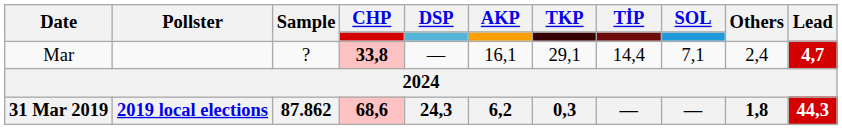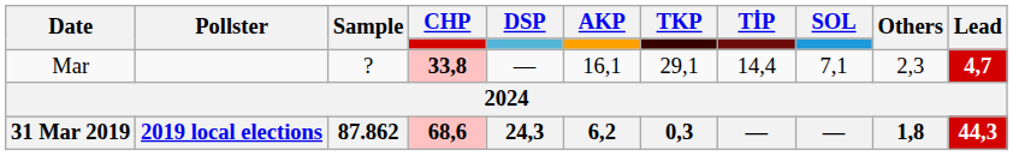Mar | Others: 2,4 -> 2,3
